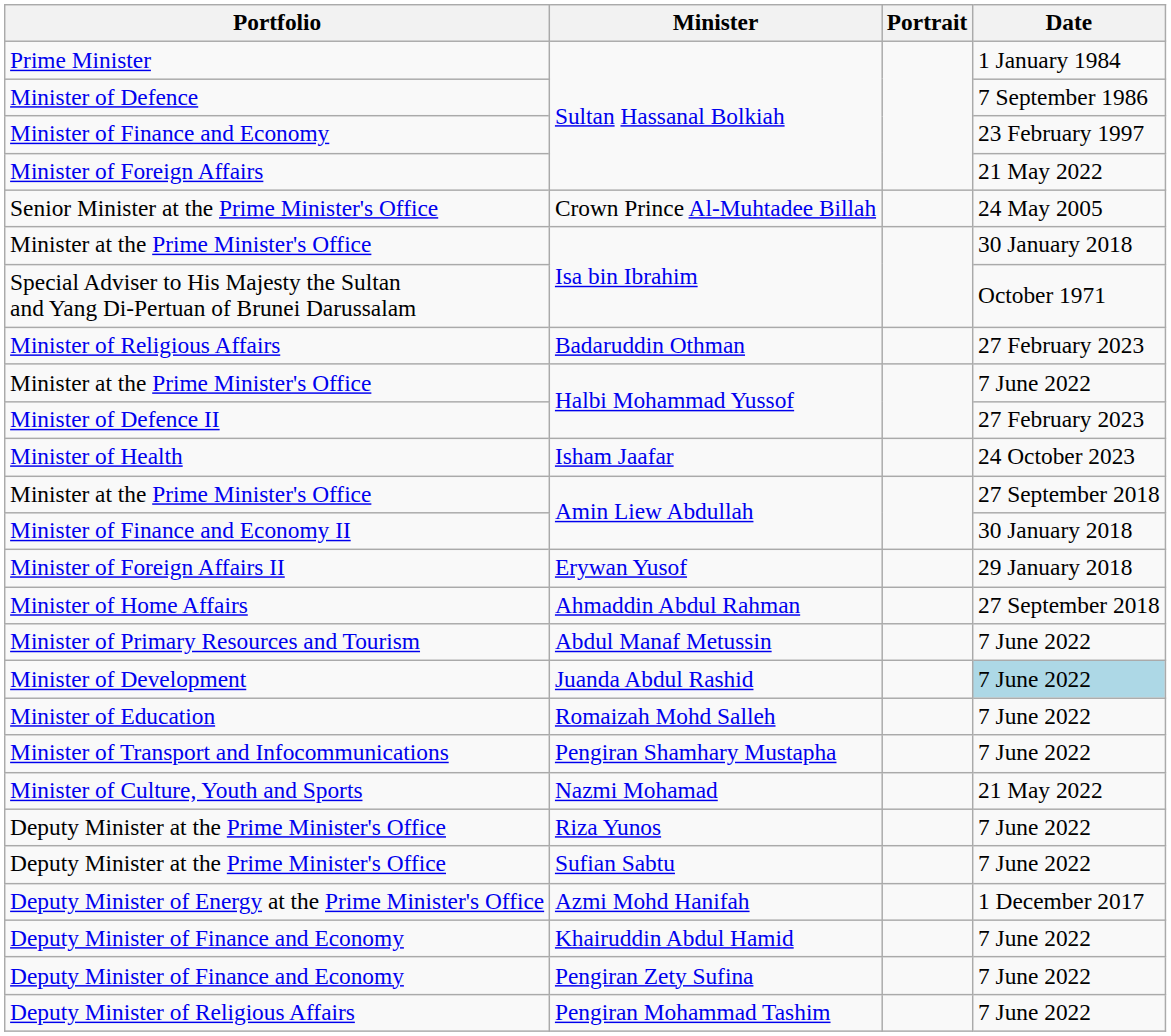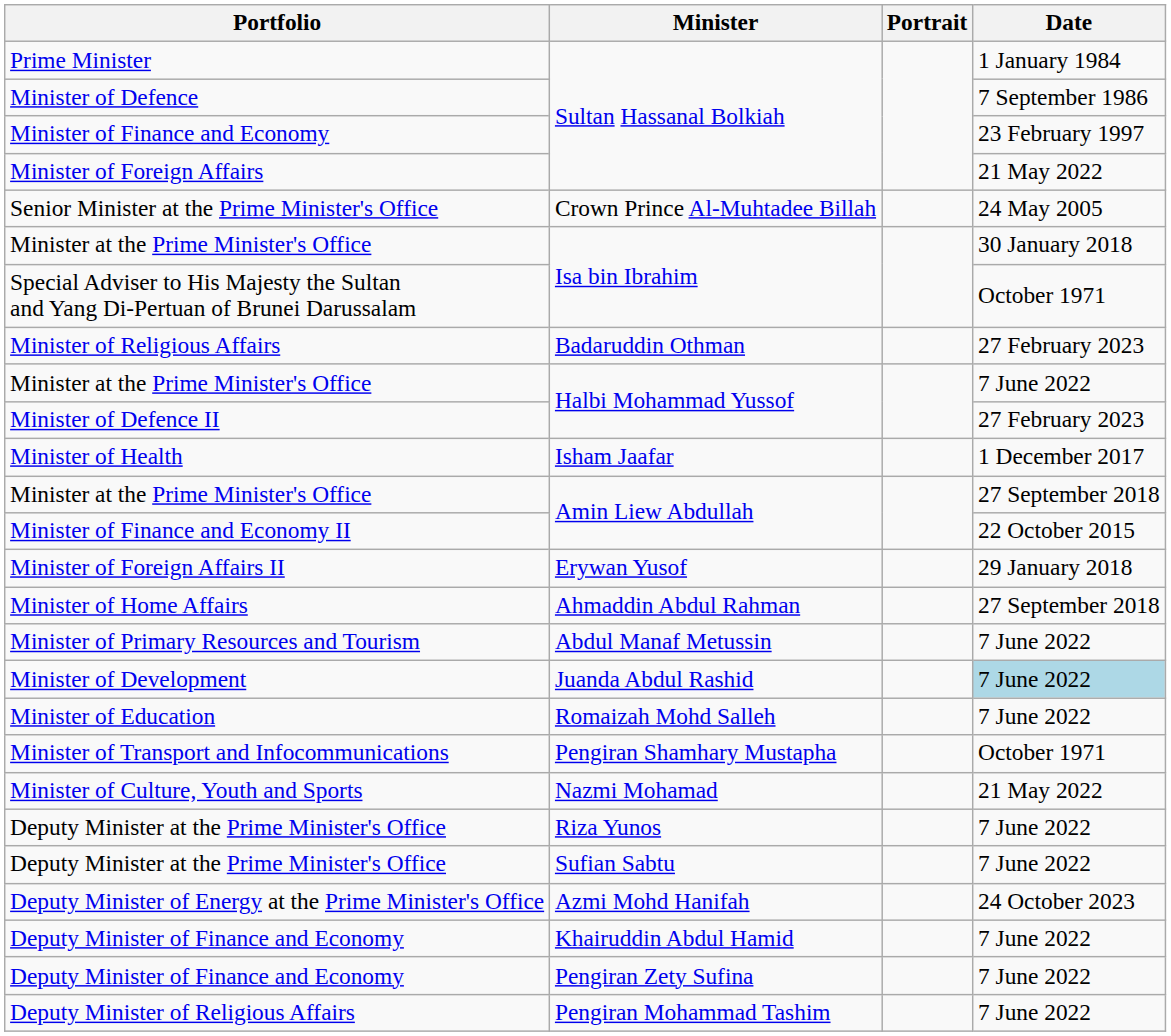Minister of Health | Date: 24 October 2023 -> 1 December 2017
Minister of Finance and Economy II | Date: 30 January 2018 -> 22 October 2015
Minister of Transport and Infocommunications | Date: 7 June 2022 -> October 1971
Deputy Minister of Energy at the Prime Minister's Office | Date: 1 December 2017 -> 24 October 2023
